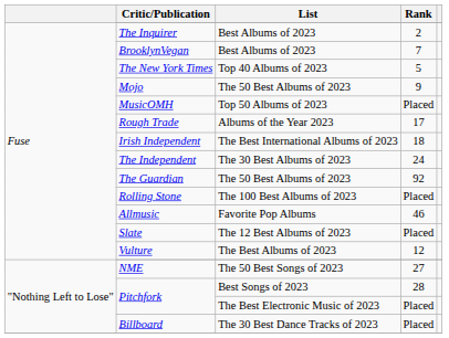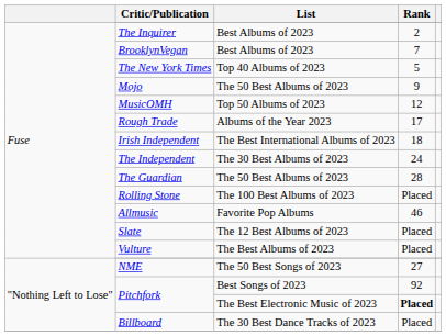MusicOMH | Rank: Placed -> 12
The Guardian | Rank: 92 -> 28
Vulture | Rank: 12 -> Placed
Pitchfork / Best Songs of 2023 | Rank: 28 -> 92
Pitchfork / The Best Electronic Music of 2023 | Rank: normal -> bold
